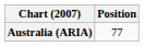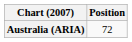Australia (ARIA) | Position: 77 -> 72
